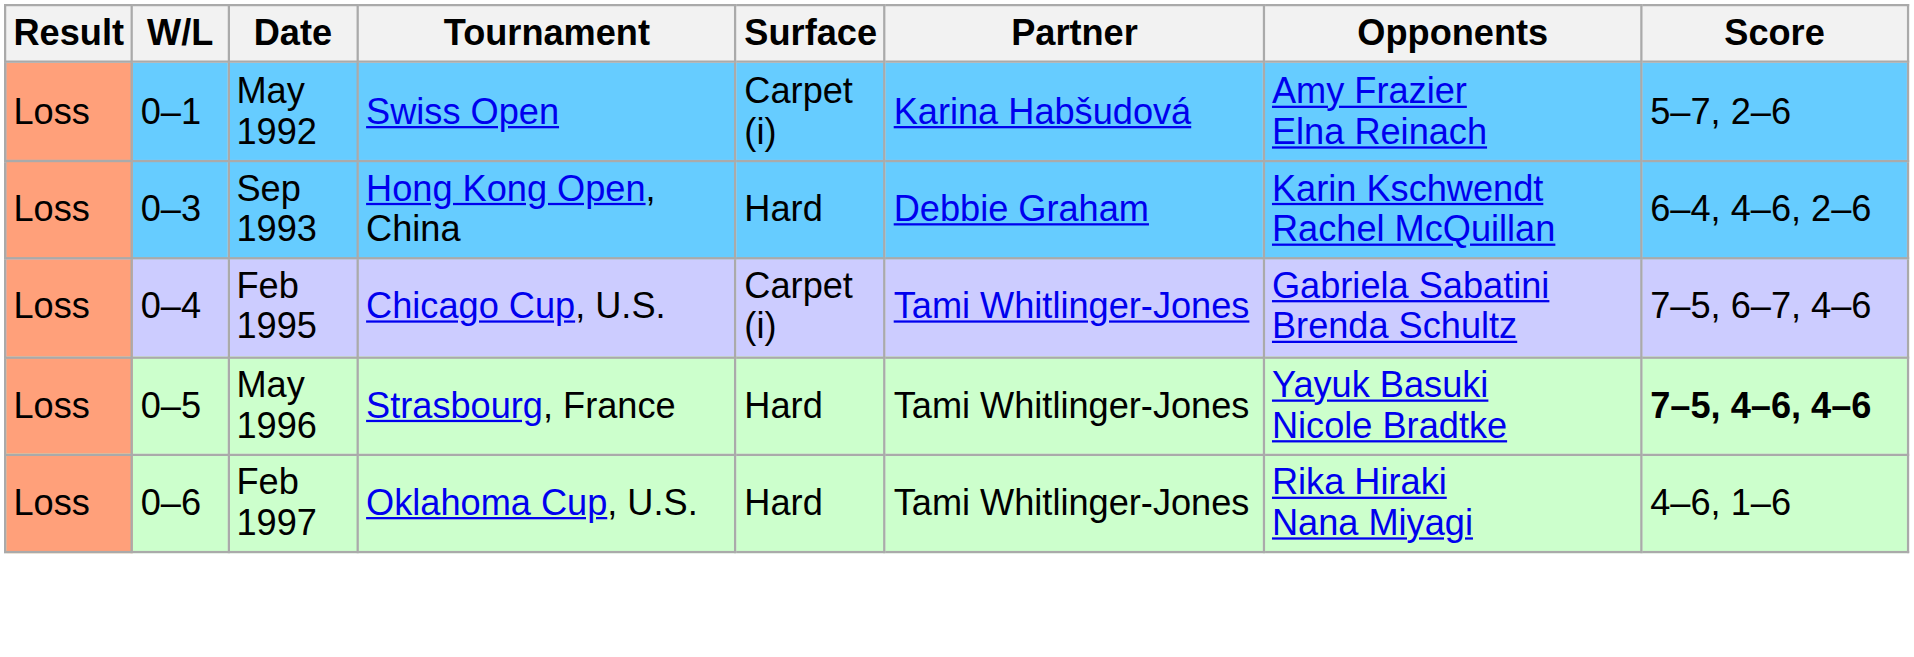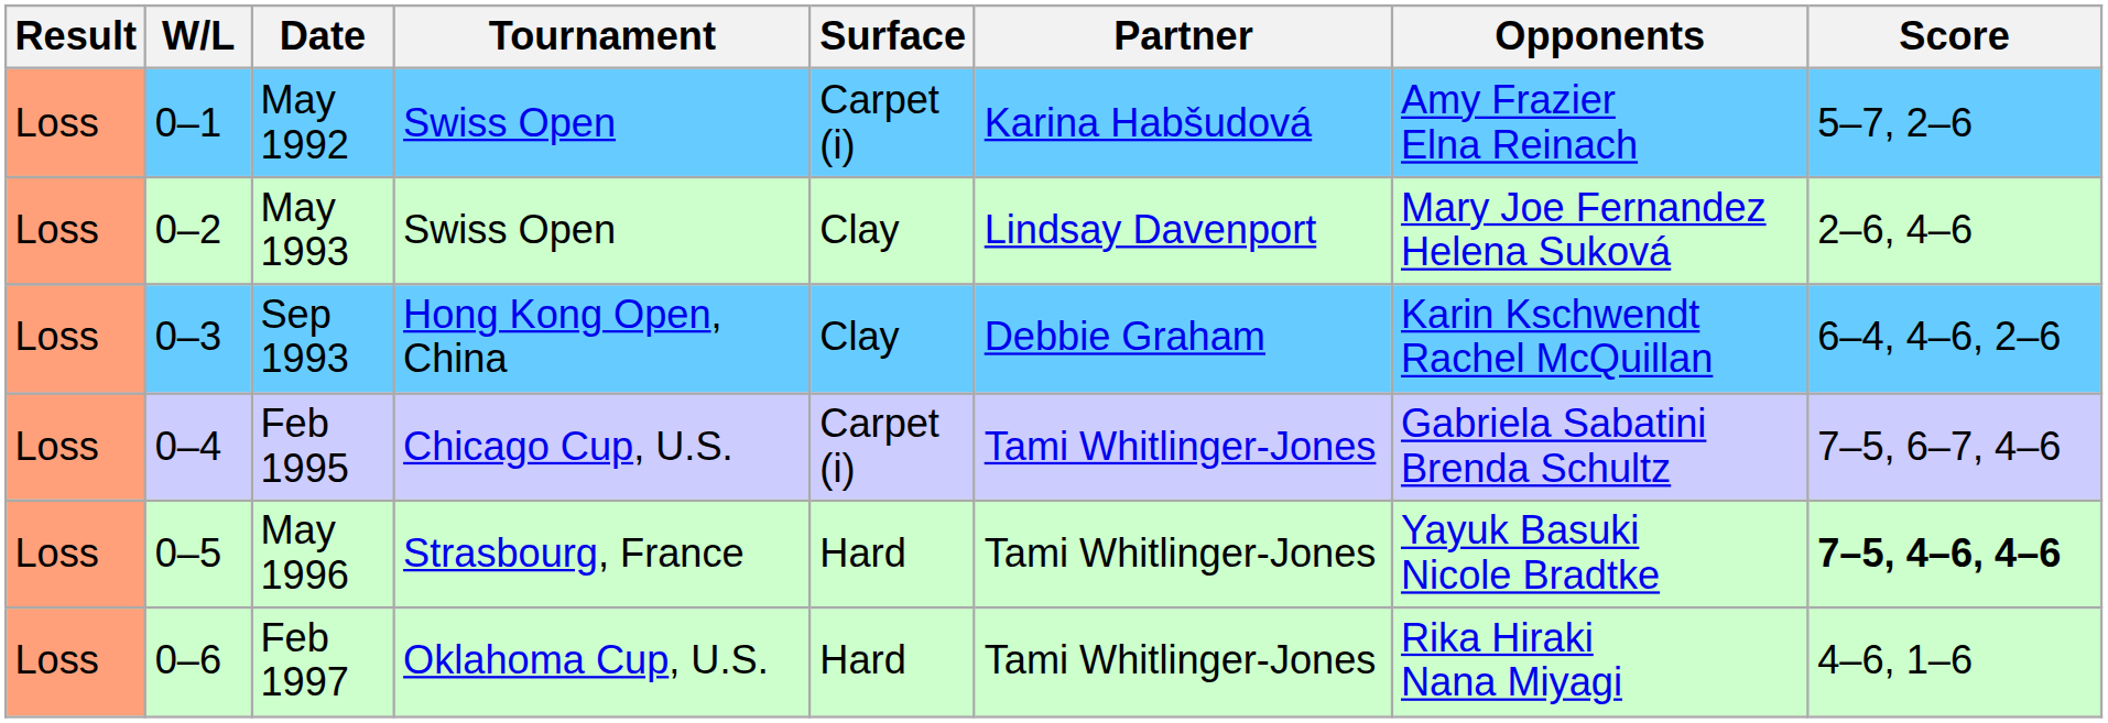+ row: Loss | 0–2 | May 1993 | Swiss Open | Clay | Lindsay Davenport | Mary Joe Fernandez Helena Suková | 2–6, 4–6
Sep 1993 | Surface: Hard -> Clay
